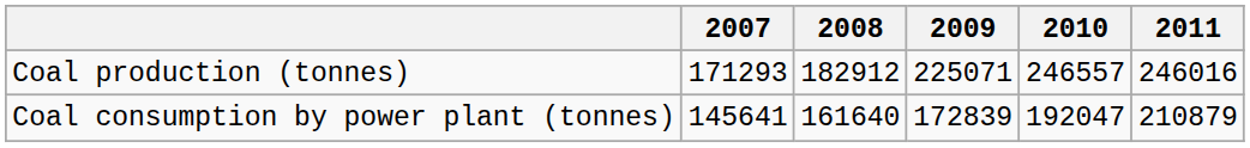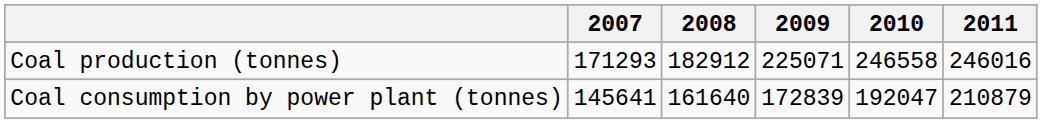Coal production (tonnes) | 2010: 246557 -> 246558
